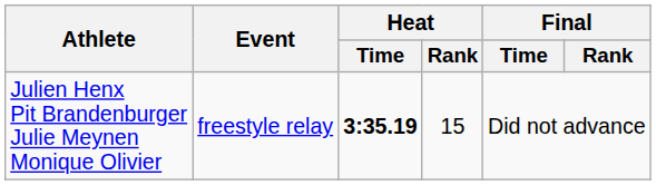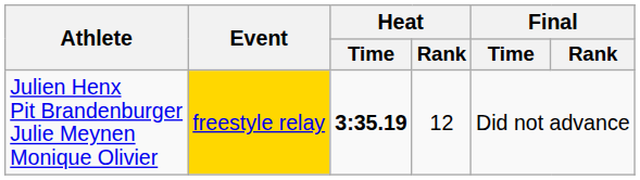Julien Henx Pit Brandenburger Julie Meynen Monique Olivier | Event: no background -> gold background
Julien Henx Pit Brandenburger Julie Meynen Monique Olivier | Heat / Rank: 15 -> 12
